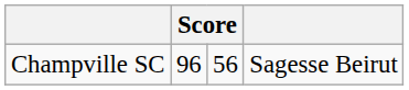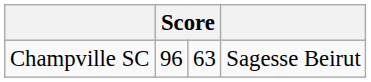Champville SC | column 3: 56 -> 63
